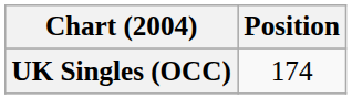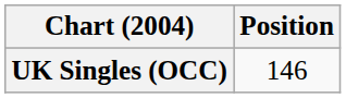UK Singles (OCC) | Position: 174 -> 146
